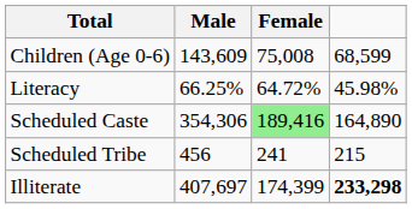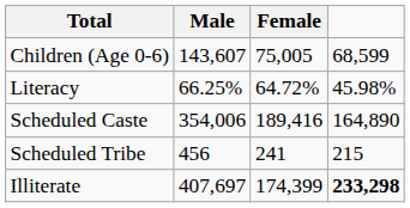Children (Age 0-6) | Male: 143,609 -> 143,607
Children (Age 0-6) | Female: 75,008 -> 75,005
Scheduled Caste | Male: 354,306 -> 354,006
Scheduled Caste | Female: lightgreen background -> no background
